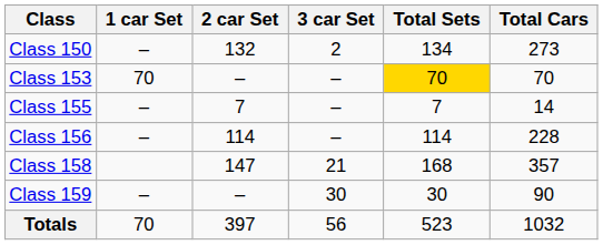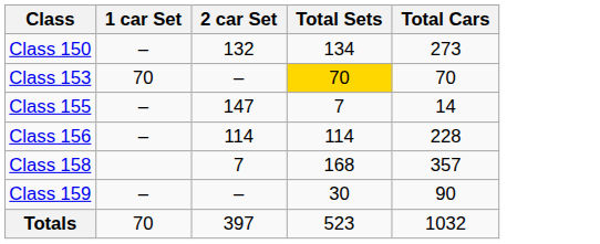- column: 3 car Set | 2 | – | – | – | 21 | 30 | 56
Class 155 | 2 car Set: 7 -> 147
Class 158 | 2 car Set: 147 -> 7
